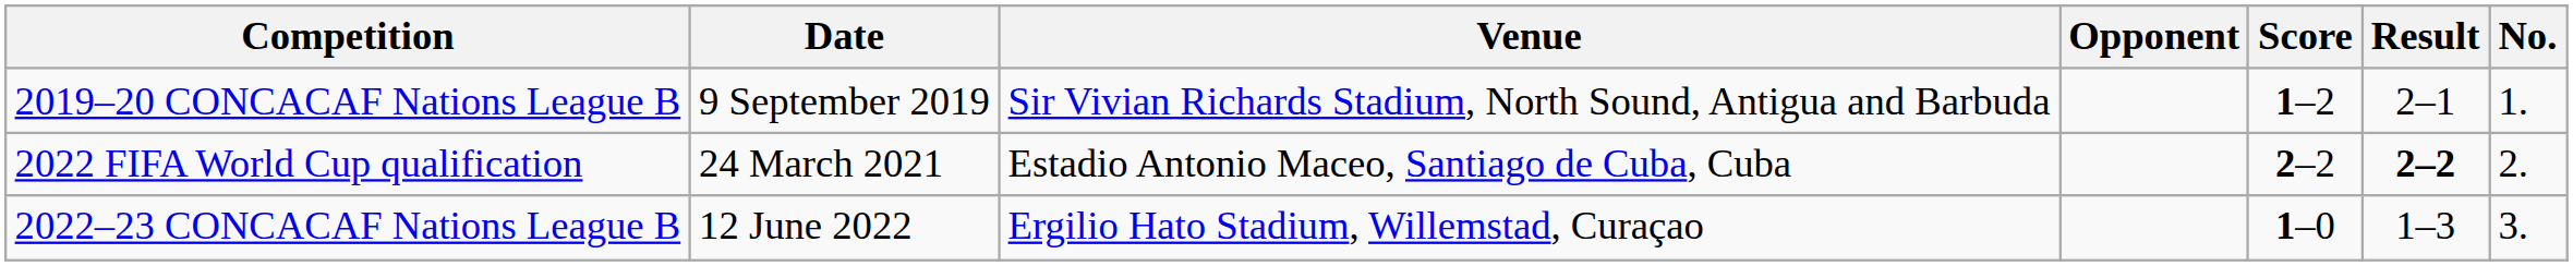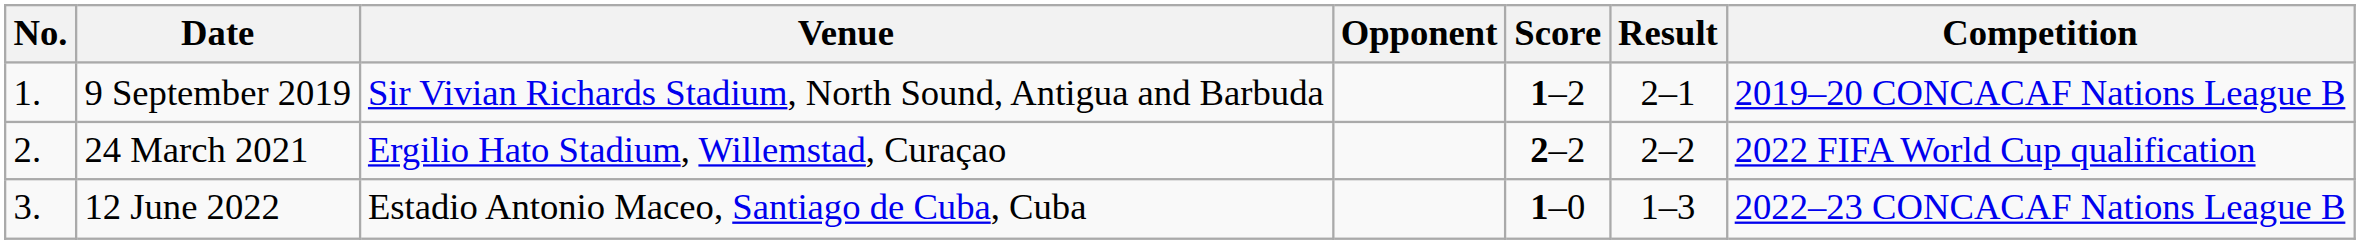columns swapped: No. <-> Competition
24 March 2021 | Venue: Estadio Antonio Maceo, Santiago de Cuba, Cuba -> Ergilio Hato Stadium, Willemstad, Curaçao
24 March 2021 | Result: bold -> normal
12 June 2022 | Venue: Ergilio Hato Stadium, Willemstad, Curaçao -> Estadio Antonio Maceo, Santiago de Cuba, Cuba
